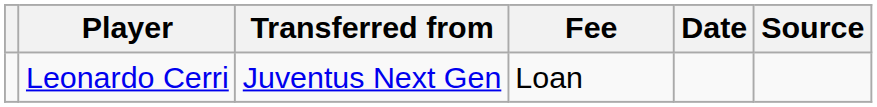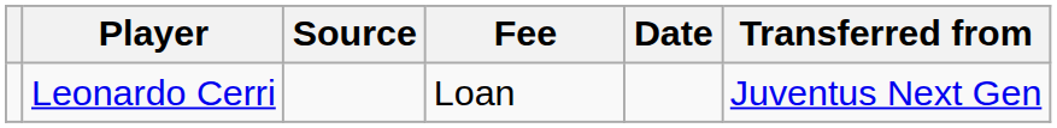columns swapped: Transferred from <-> Source
